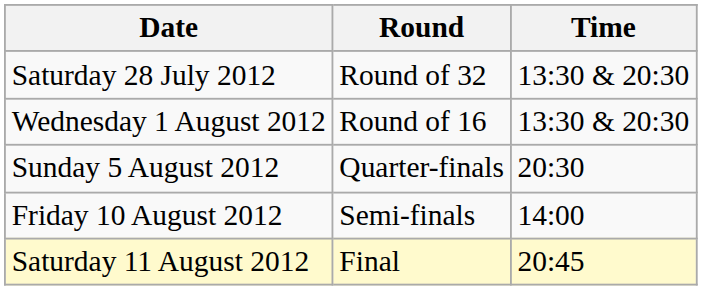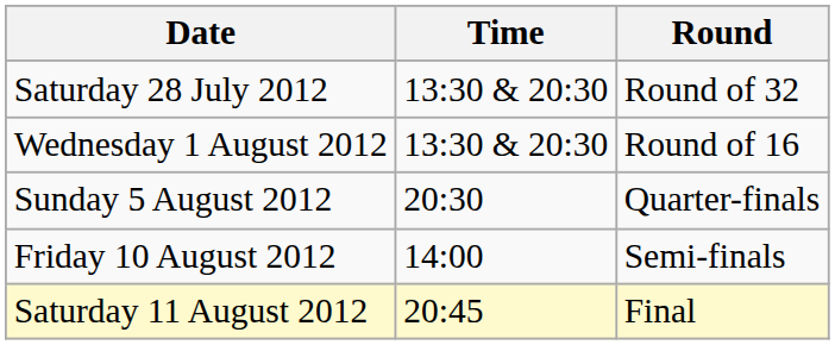columns swapped: Time <-> Round
